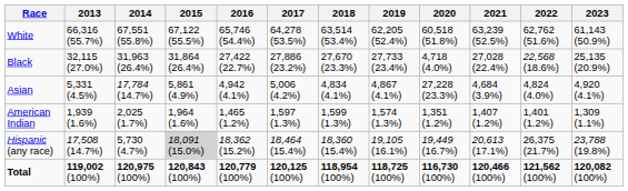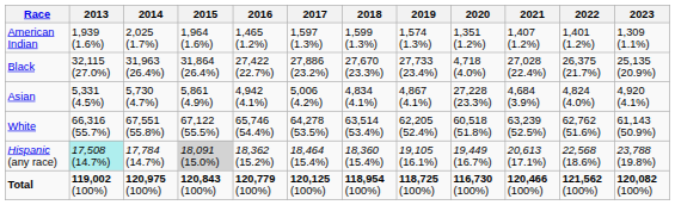rows swapped: White <-> American Indian
Black | 2022: 22,568 (18.6%) -> 26,375 (21.7%)
Asian | 2014: 17,784 (14.7%) -> 5,730 (4.7%)
Hispanic (any race) | 2013: no background -> paleturquoise background
Hispanic (any race) | 2014: 5,730 (4.7%) -> 17,784 (14.7%)
Hispanic (any race) | 2022: 26,375 (21.7%) -> 22,568 (18.6%)
